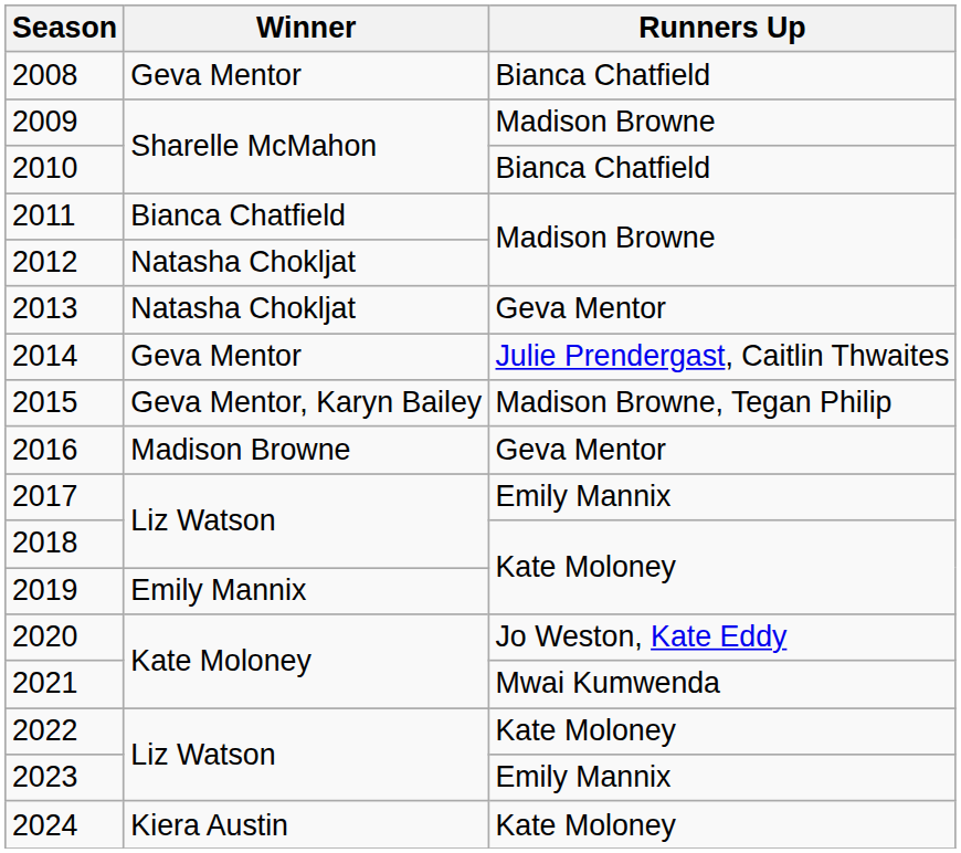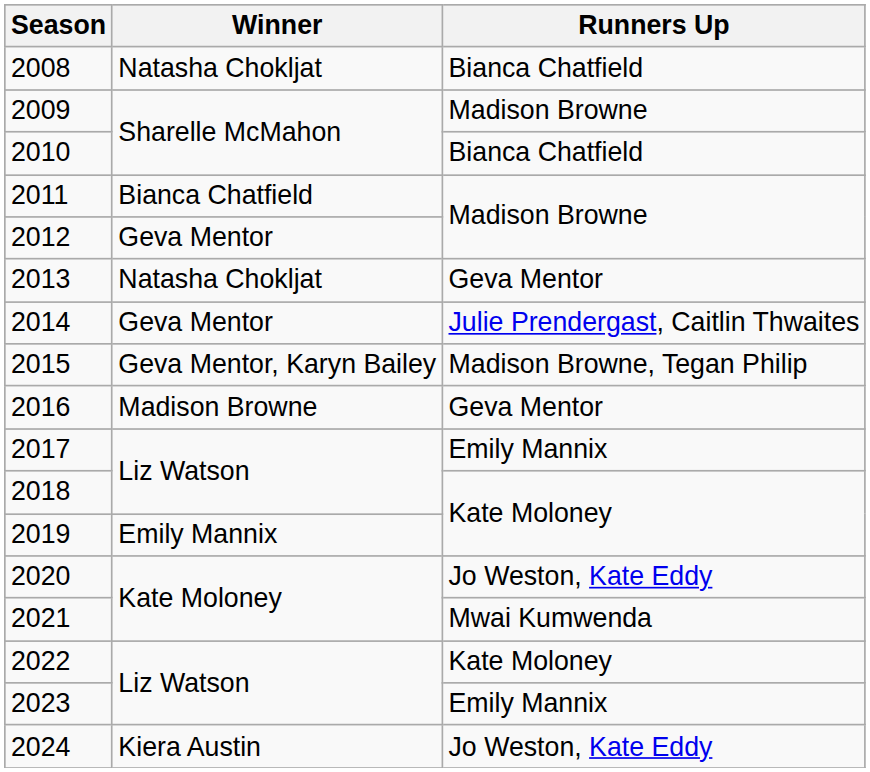2008 | Winner: Geva Mentor -> Natasha Chokljat
2012 | Winner: Natasha Chokljat -> Geva Mentor
2024 | Runners Up: Kate Moloney -> Jo Weston, Kate Eddy
